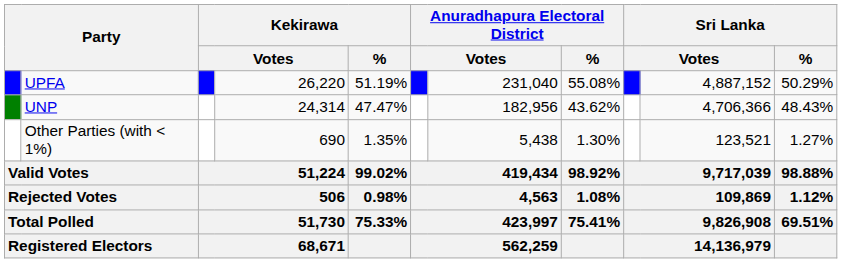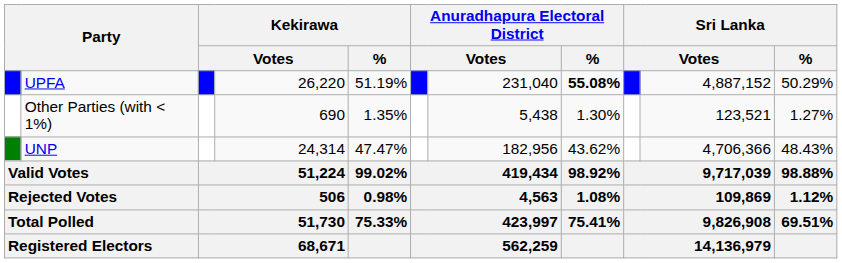UPFA | Anuradhapura Electoral District / %: normal -> bold
rows swapped: UNP <-> Other Parties (with < 1%)
